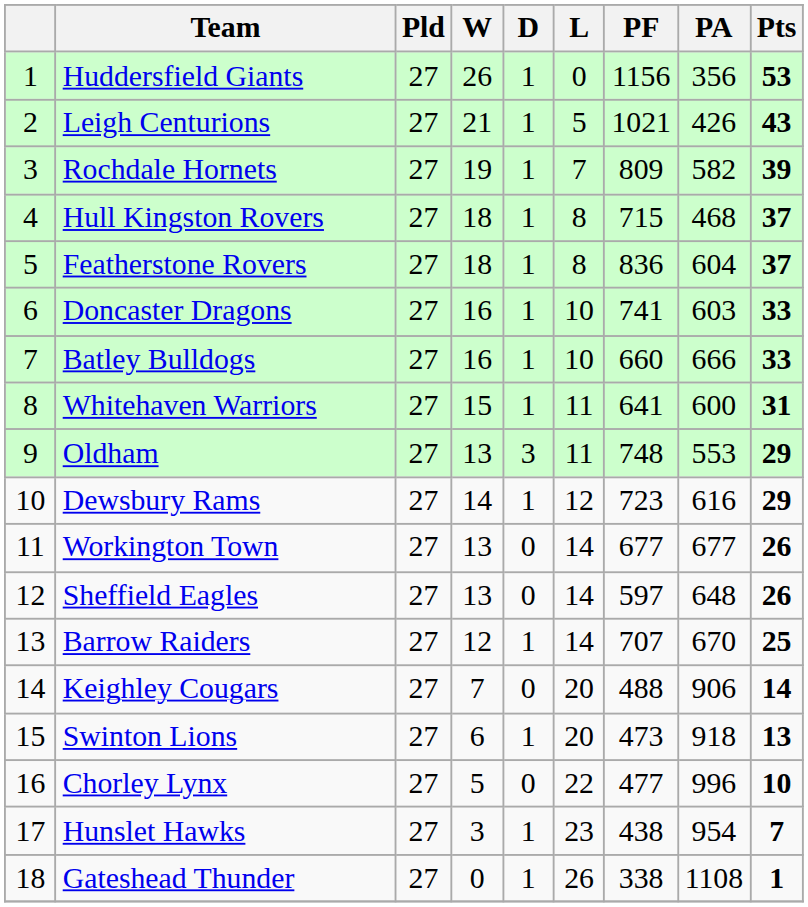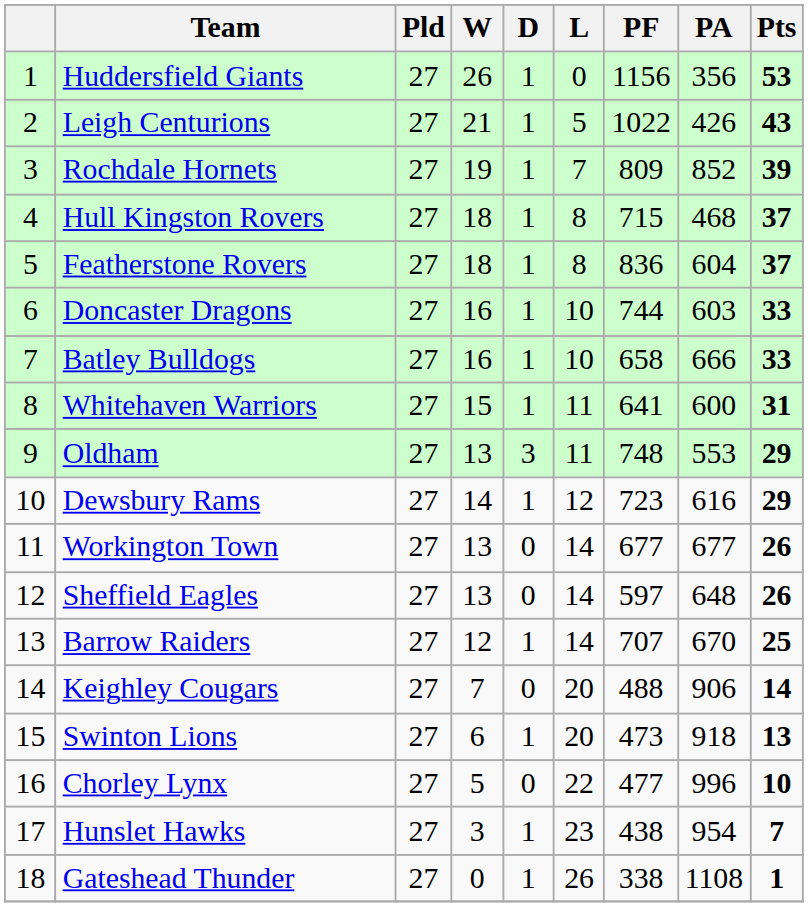Leigh Centurions | PF: 1021 -> 1022
Rochdale Hornets | PA: 582 -> 852
Doncaster Dragons | PF: 741 -> 744
Batley Bulldogs | PF: 660 -> 658
